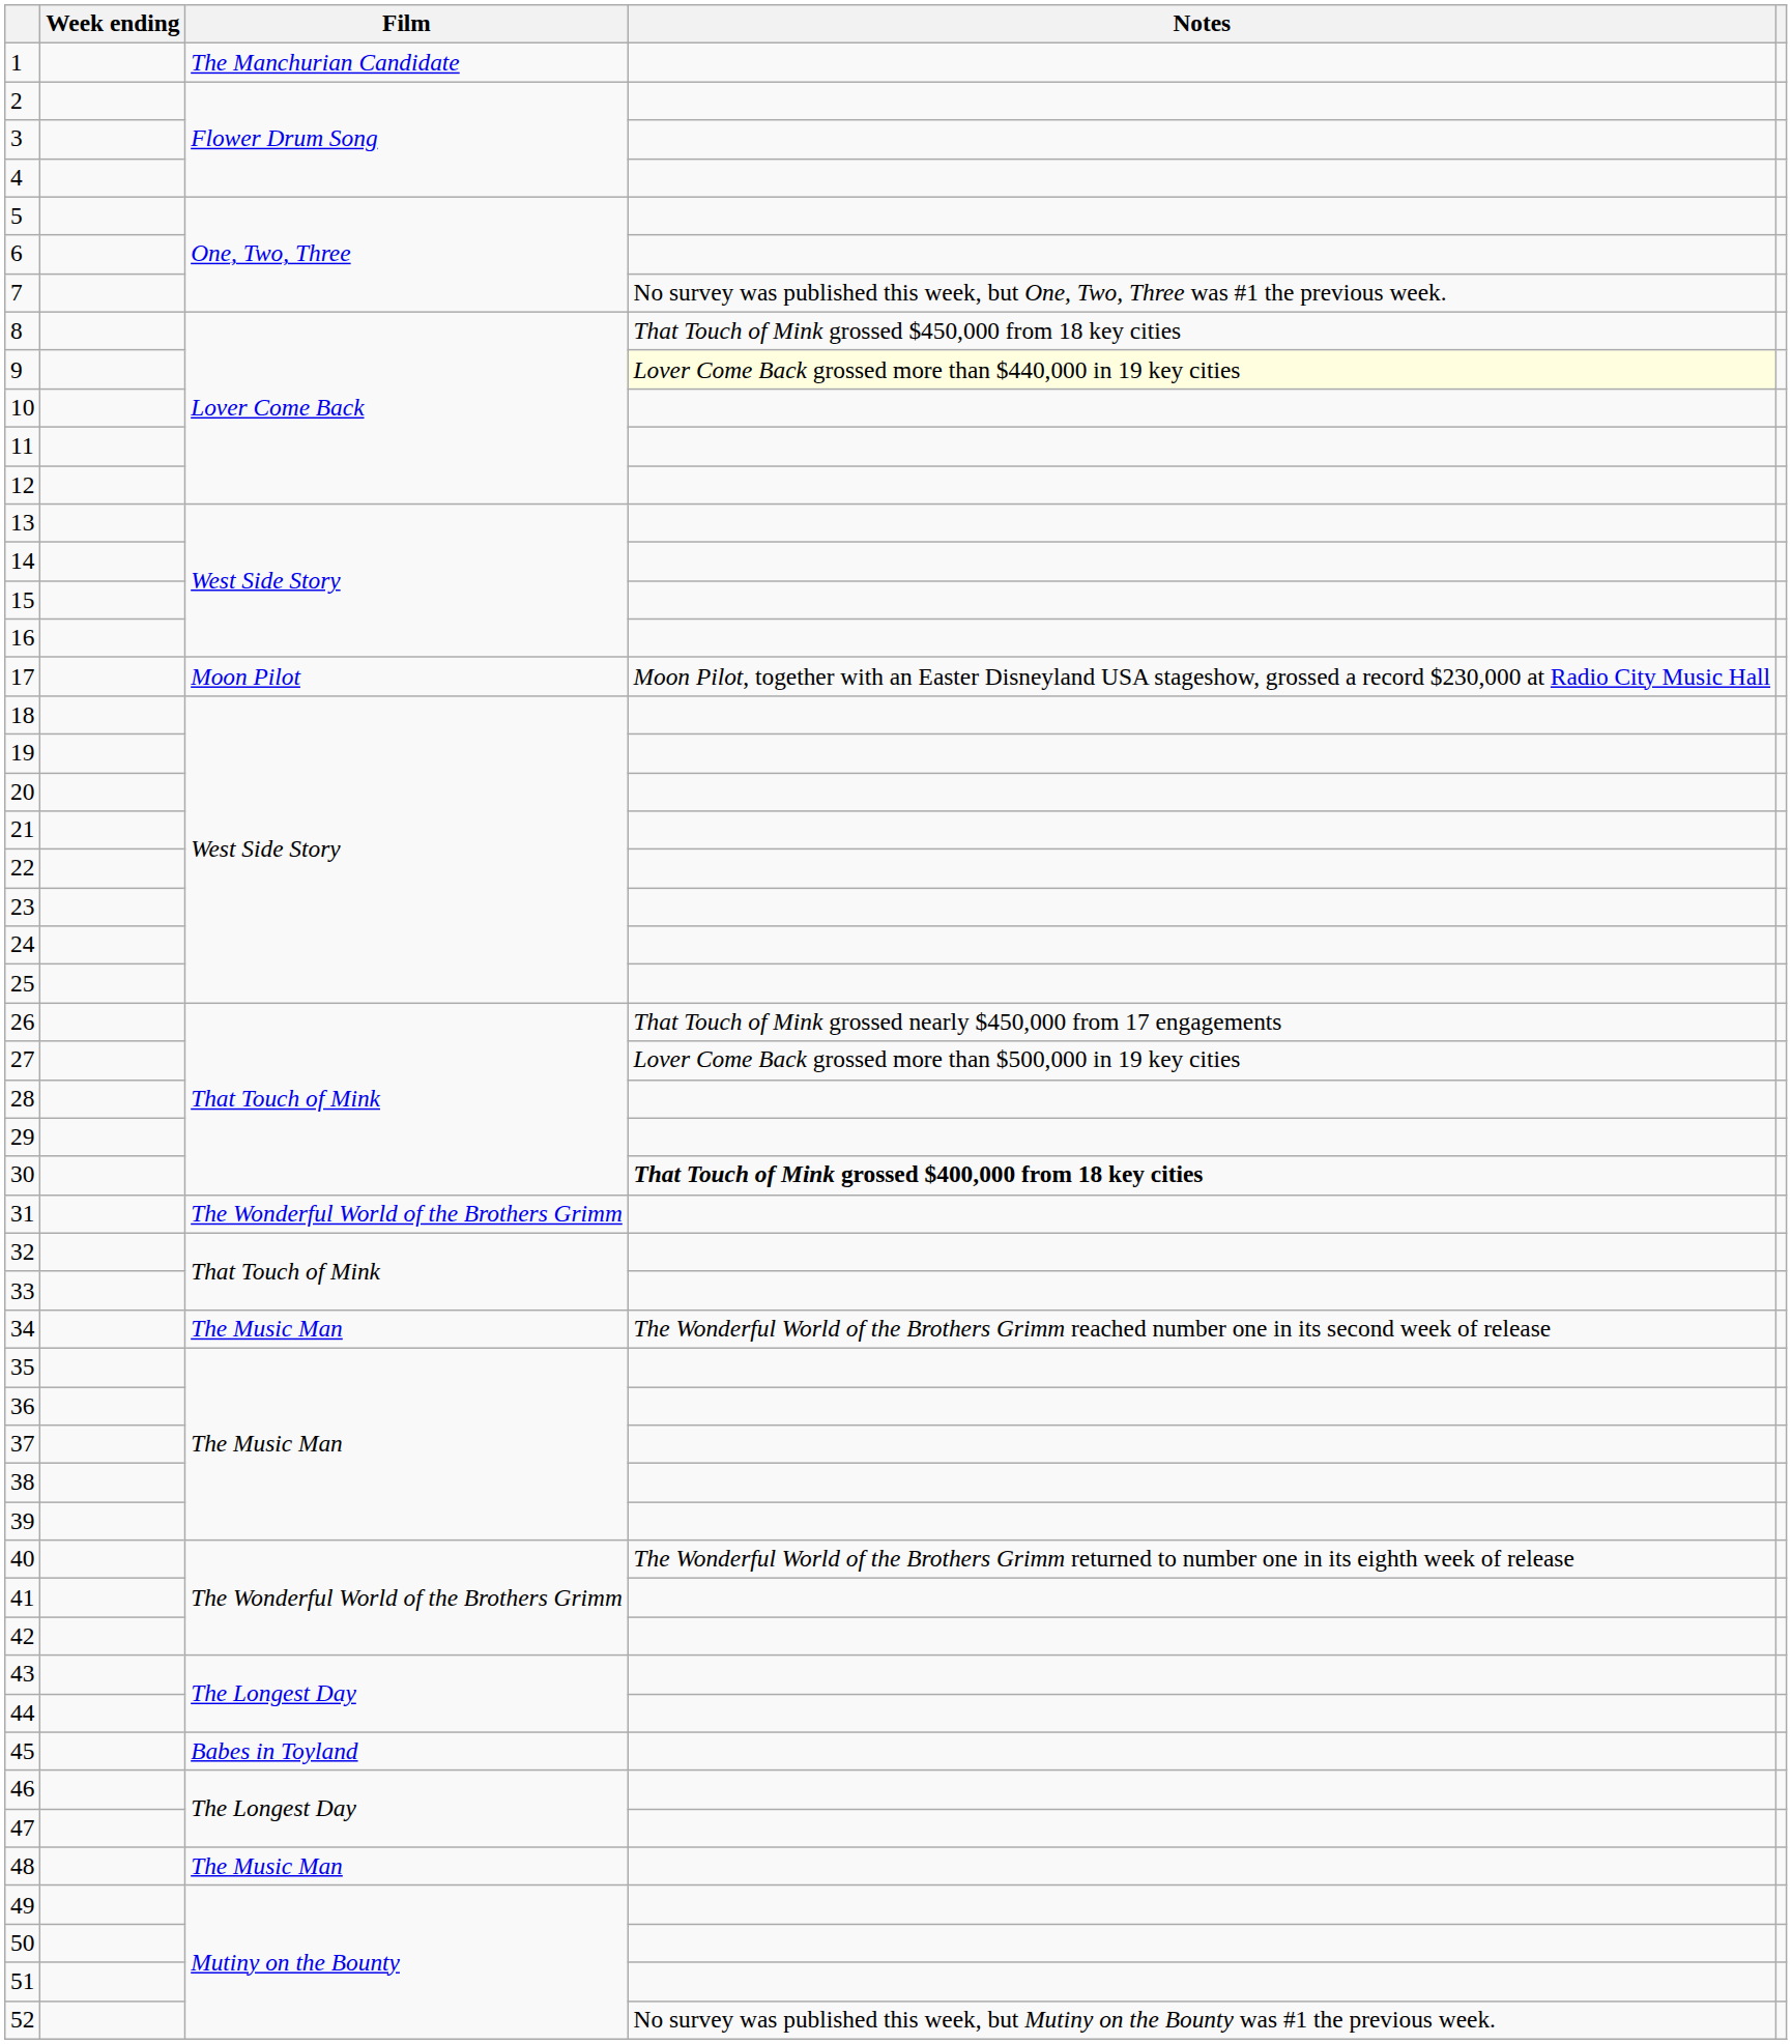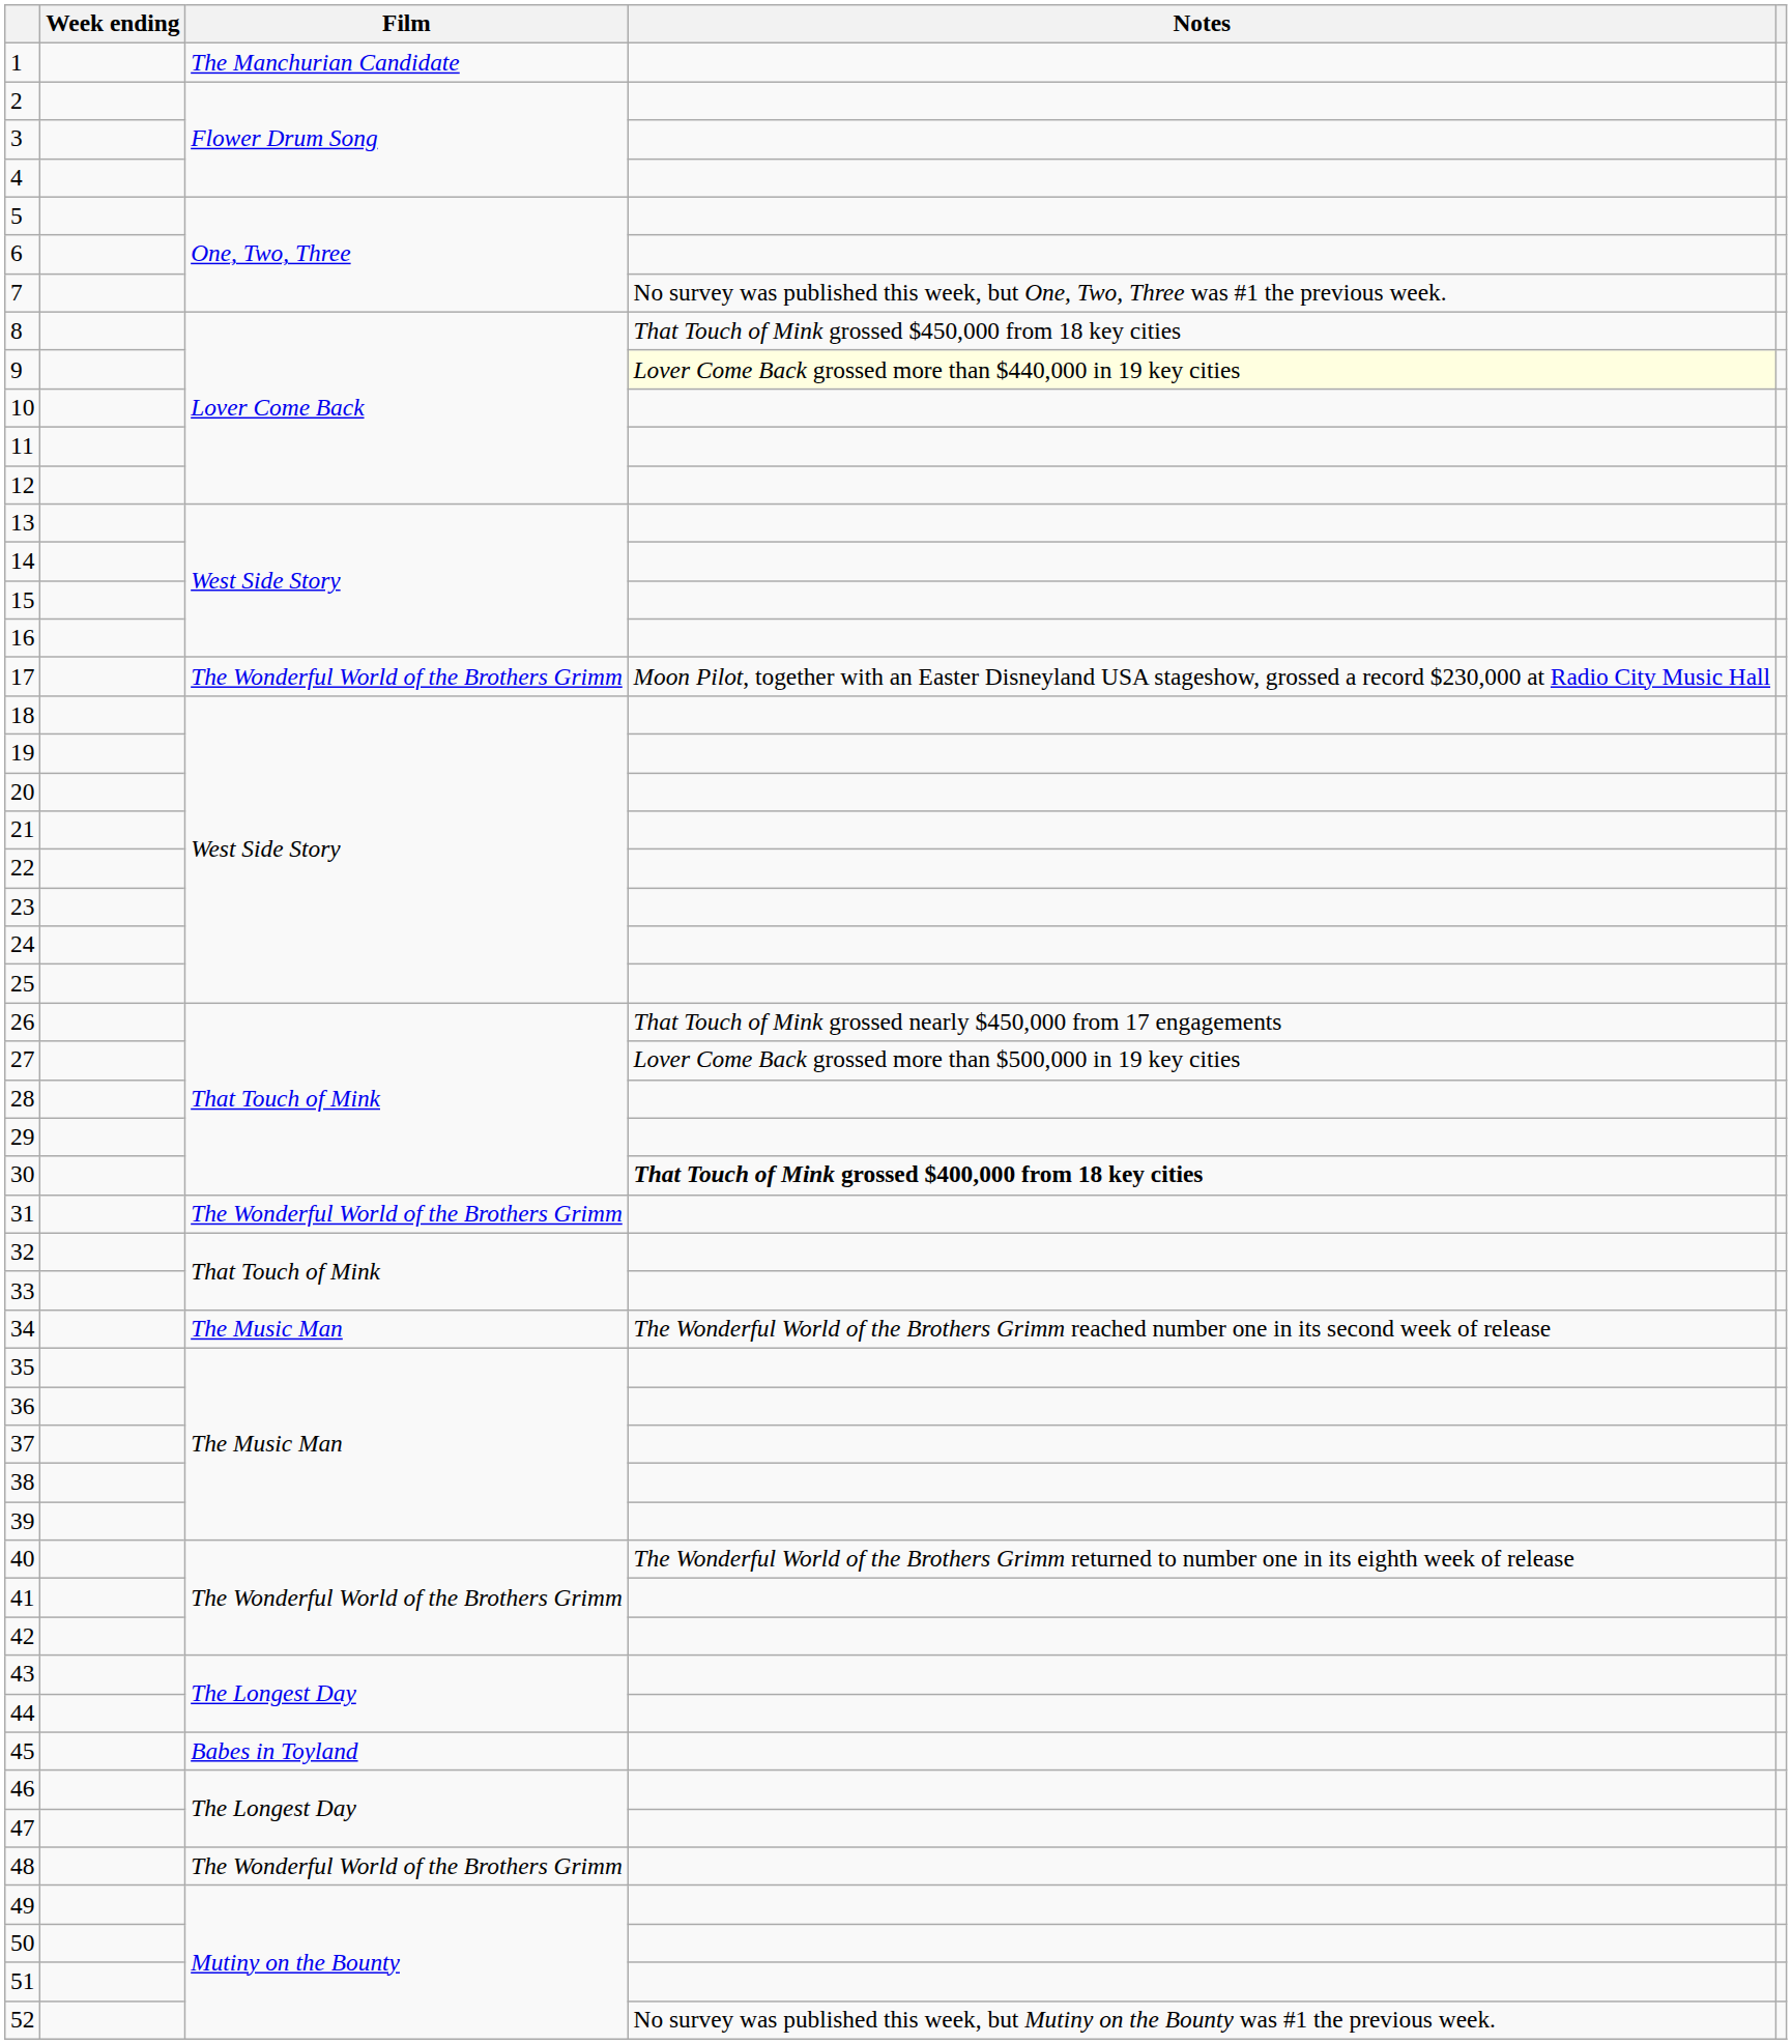17 | Film: Moon Pilot -> The Wonderful World of the Brothers Grimm
48 | Film: The Music Man -> The Wonderful World of the Brothers Grimm
